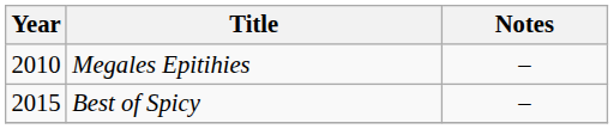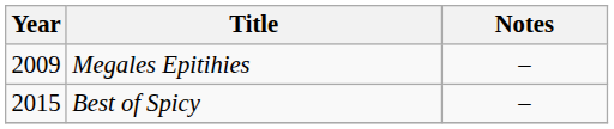Megales Epitihies | Year: 2010 -> 2009
